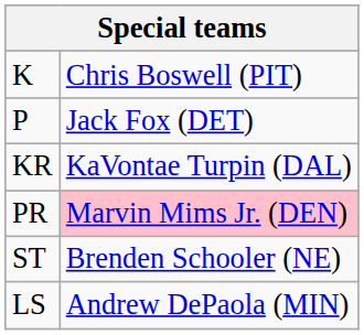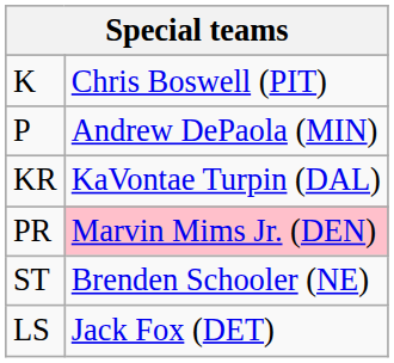P | column 2: Jack Fox (DET) -> Andrew DePaola (MIN)
LS | column 2: Andrew DePaola (MIN) -> Jack Fox (DET)
